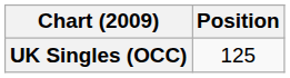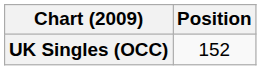UK Singles (OCC) | Position: 125 -> 152
